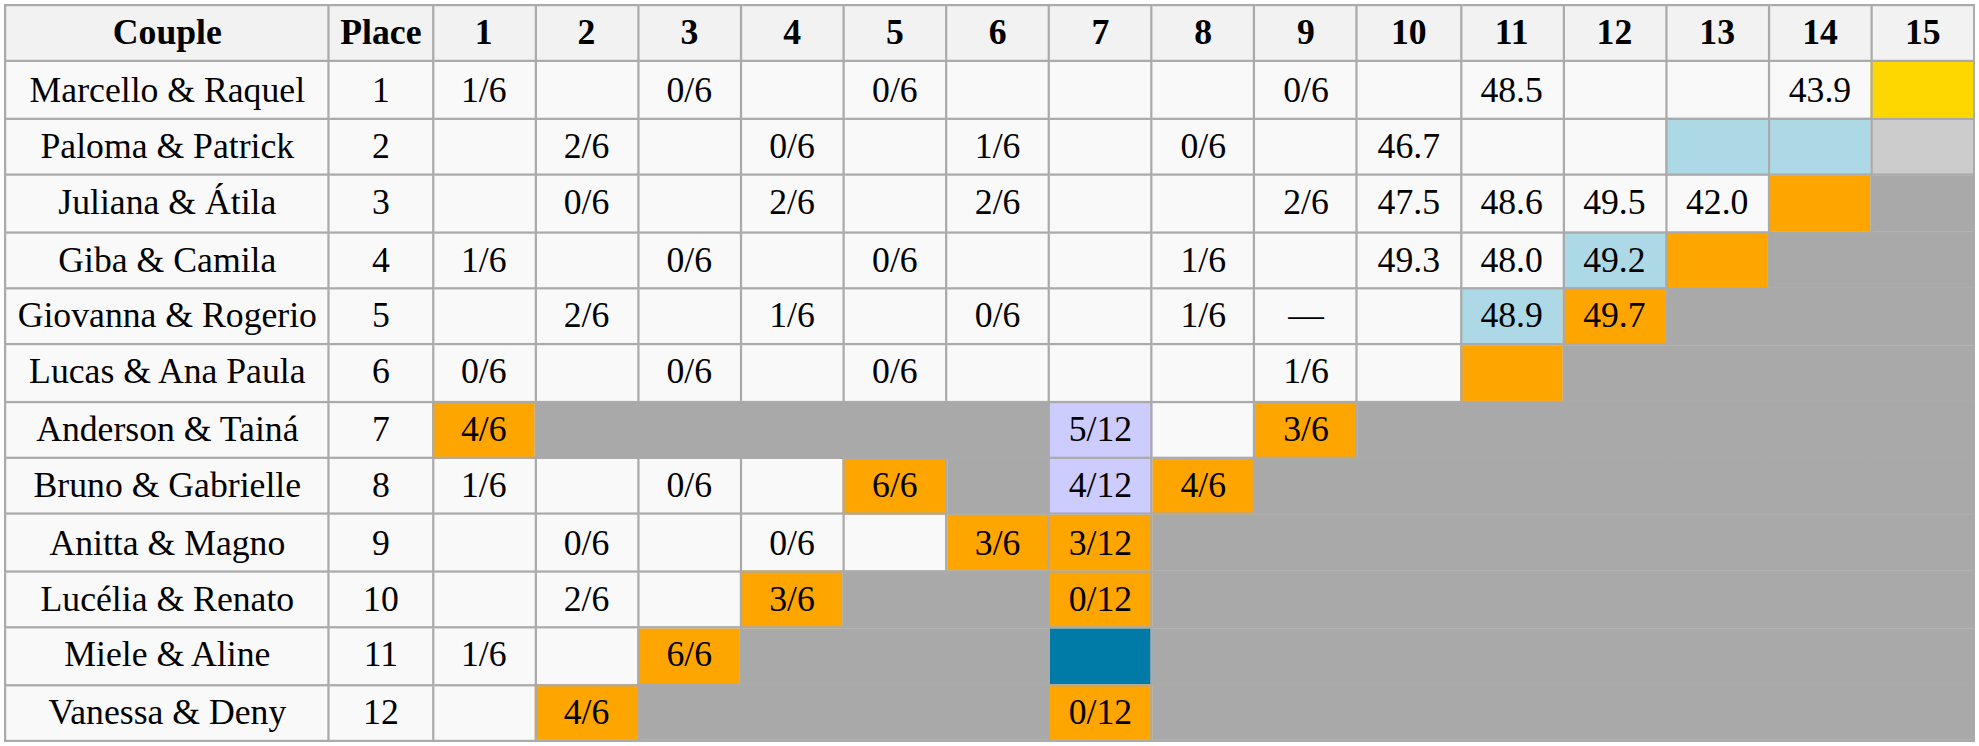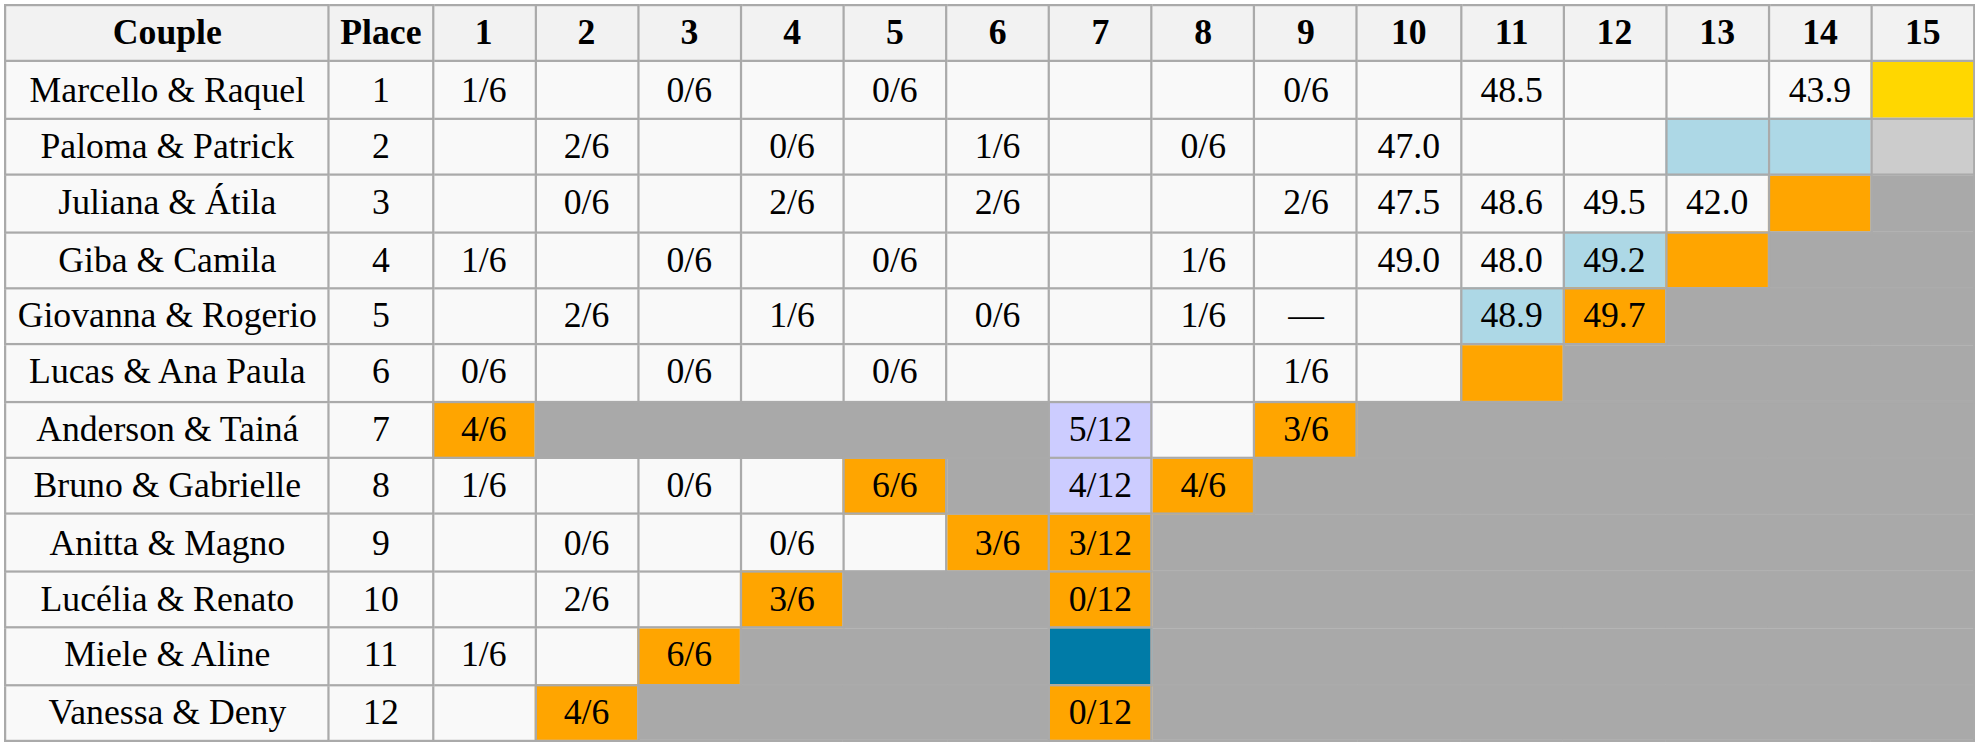Paloma & Patrick | 10: 46.7 -> 47.0
Giba & Camila | 10: 49.3 -> 49.0
